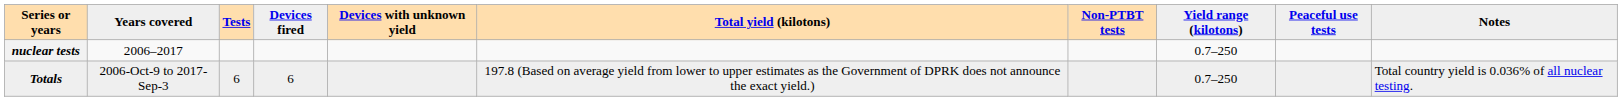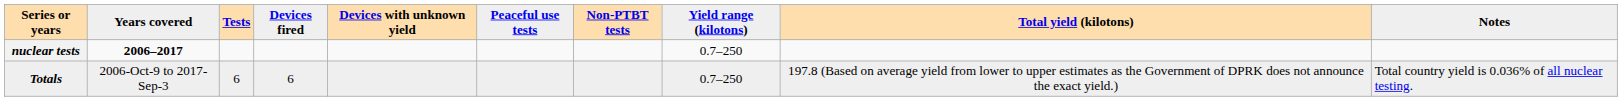columns swapped: Peaceful use tests <-> Total yield (kilotons)
nuclear tests | Years covered: normal -> bold
